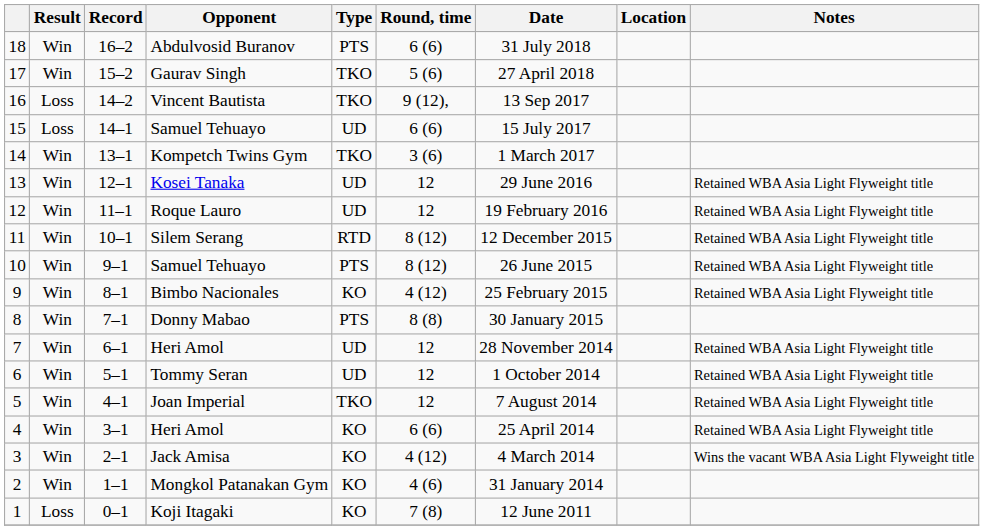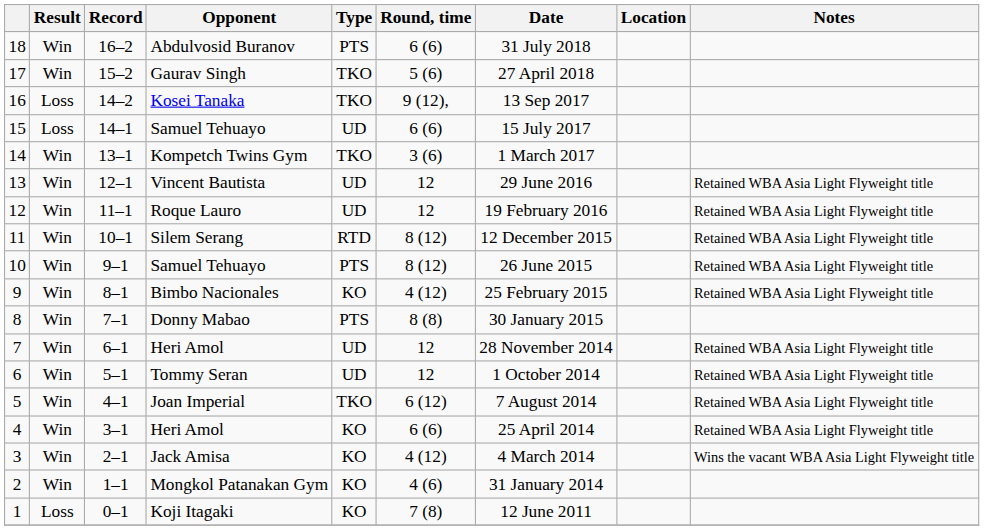16 | Opponent: Vincent Bautista -> Kosei Tanaka
13 | Opponent: Kosei Tanaka -> Vincent Bautista
5 | Round, time: 12 -> 6 (12)
